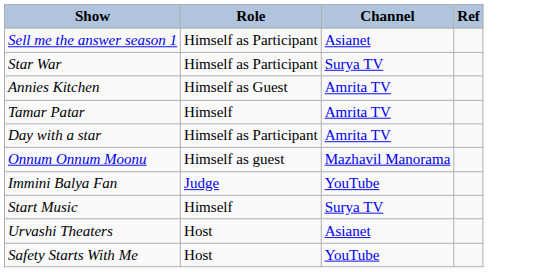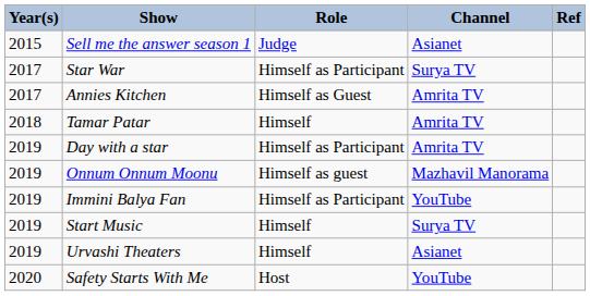+ column: Year(s) | 2015 | 2017 | 2017 | 2018 | 2019 | 2019 | 2019 | 2019 | 2019 | 2020
Sell me the answer season 1 | Role: Himself as Participant -> Judge
Immini Balya Fan | Role: Judge -> Himself as Participant
Urvashi Theaters | Role: Host -> Himself
